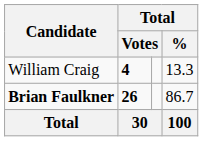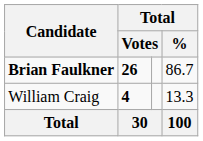rows swapped: Brian Faulkner <-> William Craig
